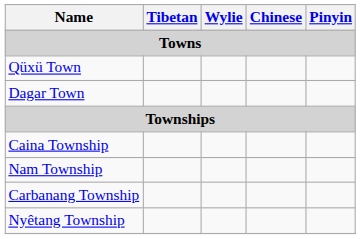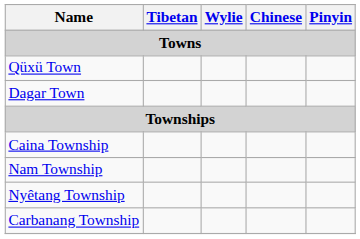rows swapped: Nyêtang Township <-> Carbanang Township
